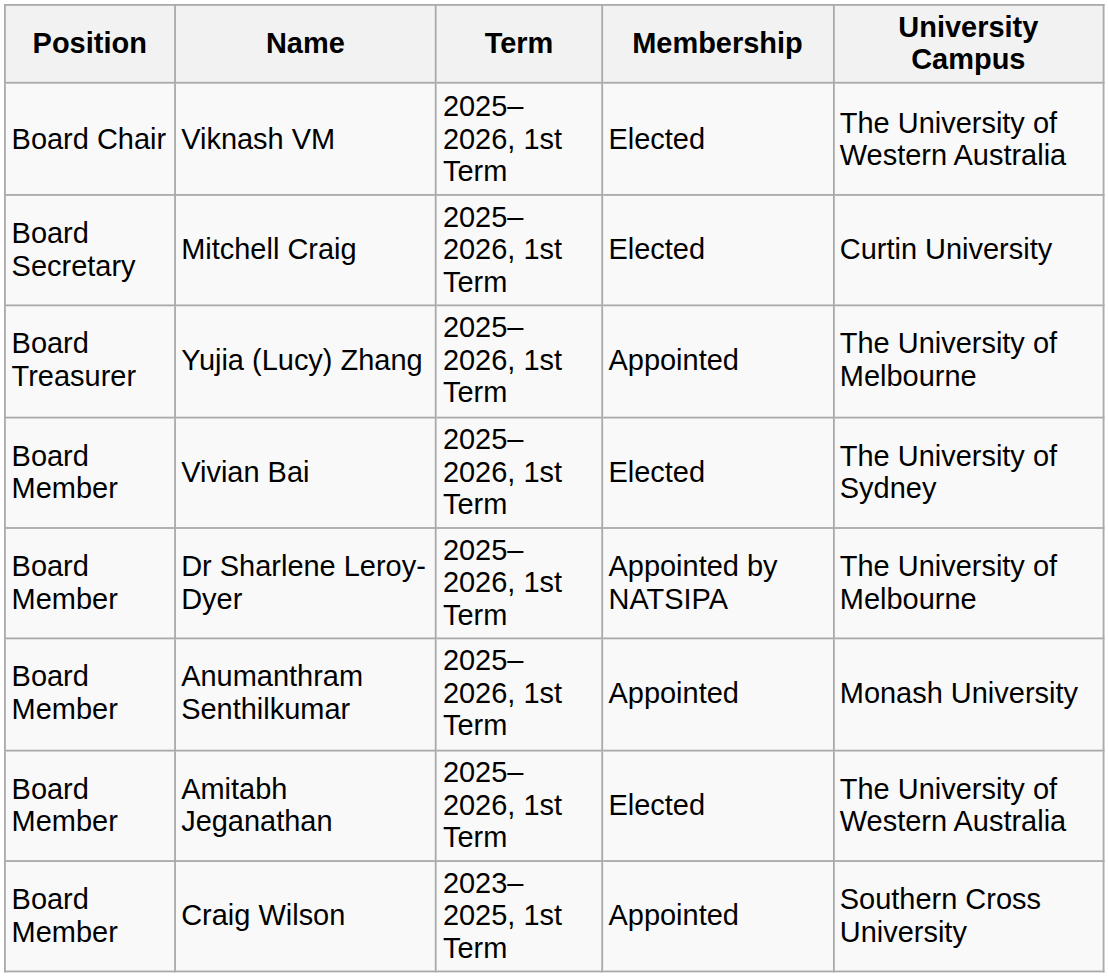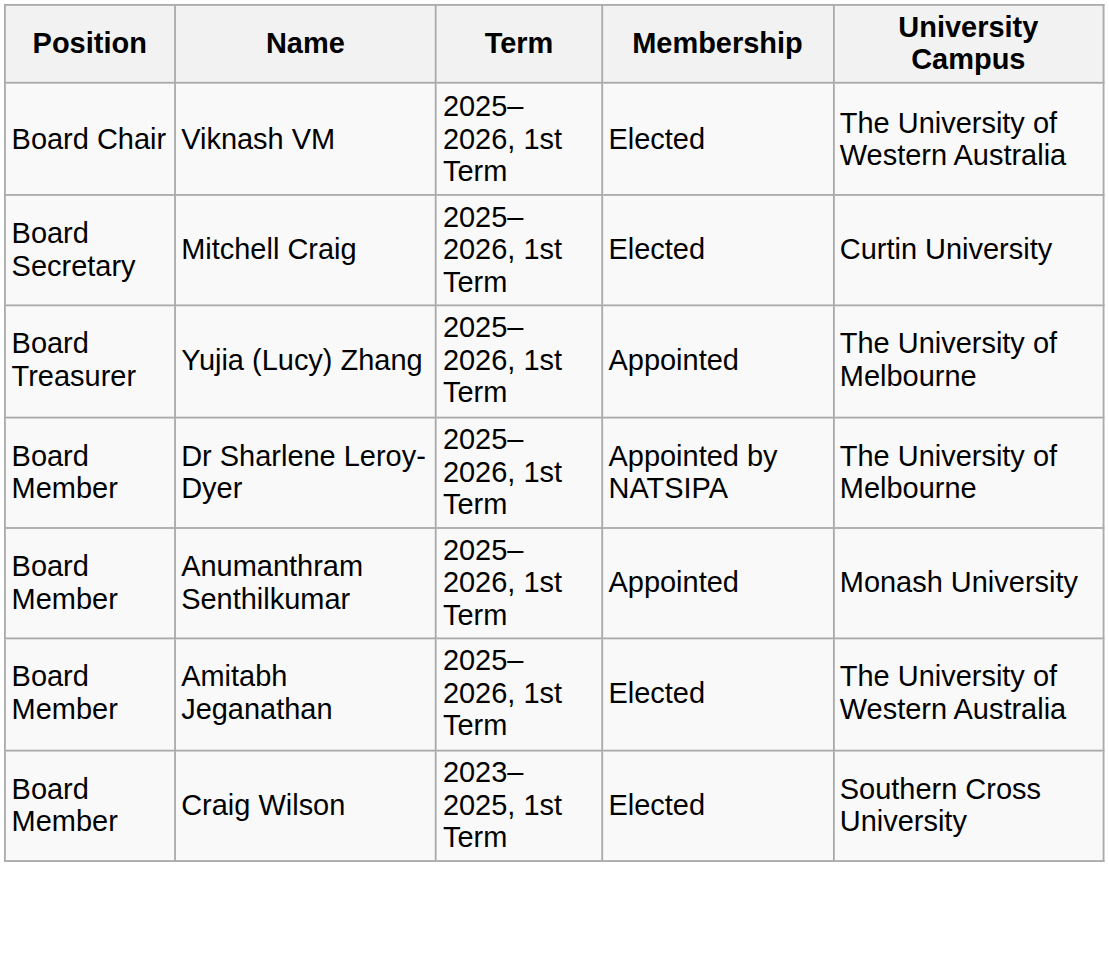- row: Board Member | Vivian Bai | 2025–2026, 1st Term | Elected | The University of Sydney
Craig Wilson | Membership: Appointed -> Elected
